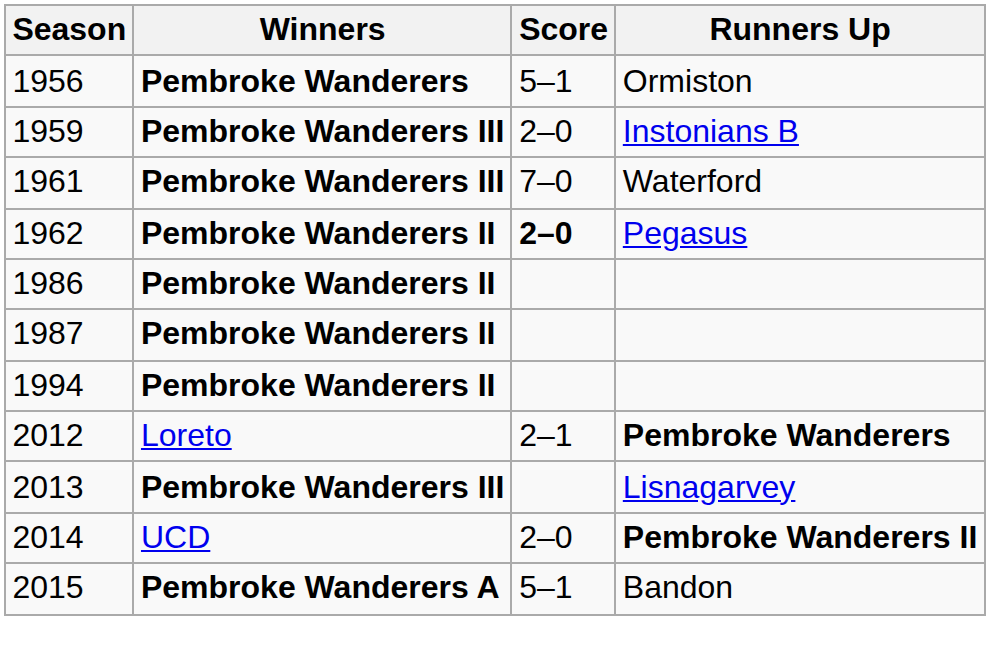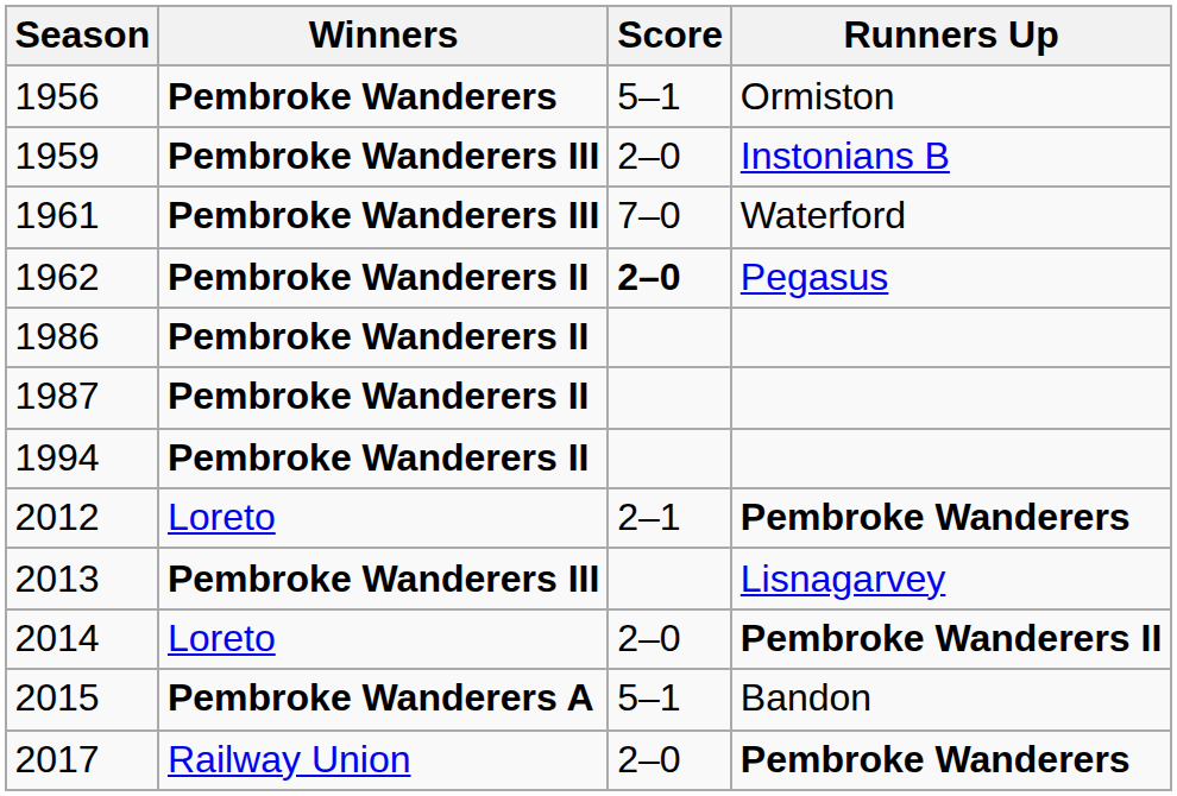2014 | Winners: UCD -> Loreto
+ row: 2017 | Railway Union | 2–0 | Pembroke Wanderers
